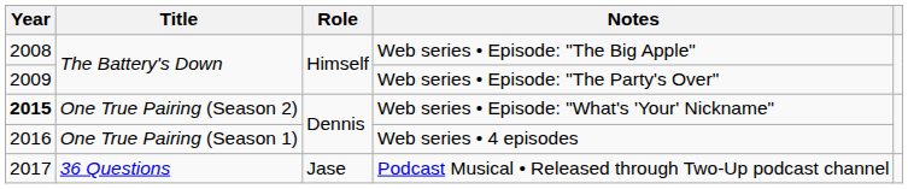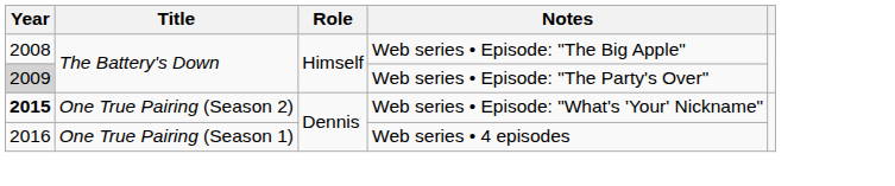Web series • Episode: "The Party's Over" | Year: no background -> lightgrey background
- row: 2017 | 36 Questions | Jase | Podcast Musical • Released through Two-Up podcast channel
